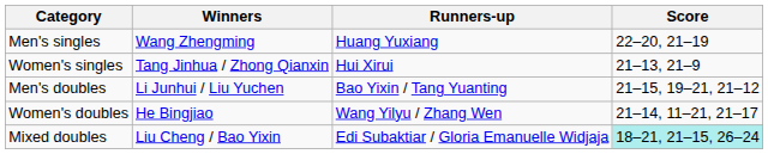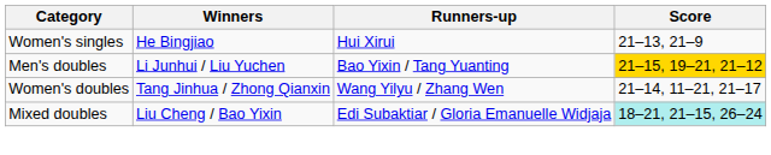- row: Men's singles | Wang Zhengming | Huang Yuxiang | 22–20, 21–19
Women's singles | Winners: Tang Jinhua / Zhong Qianxin -> He Bingjiao
Men's doubles | Score: no background -> gold background
Women's doubles | Winners: He Bingjiao -> Tang Jinhua / Zhong Qianxin
